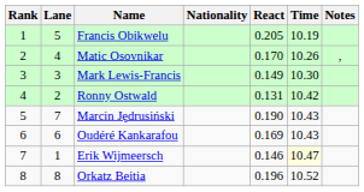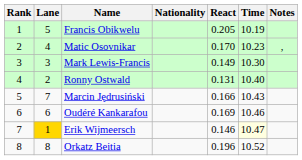Matic Osovnikar | Time: 10.26 -> 10.23
Ronny Ostwald | Time: 10.42 -> 10.40
Marcin Jędrusiński | React: 0.190 -> 0.166
Oudéré Kankarafou | Time: 10.43 -> 10.46
Erik Wijmeersch | Lane: no background -> gold background
